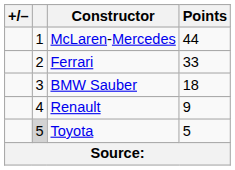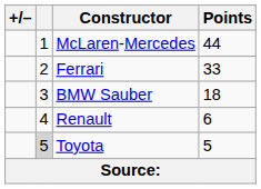Renault | Points: 9 -> 6
